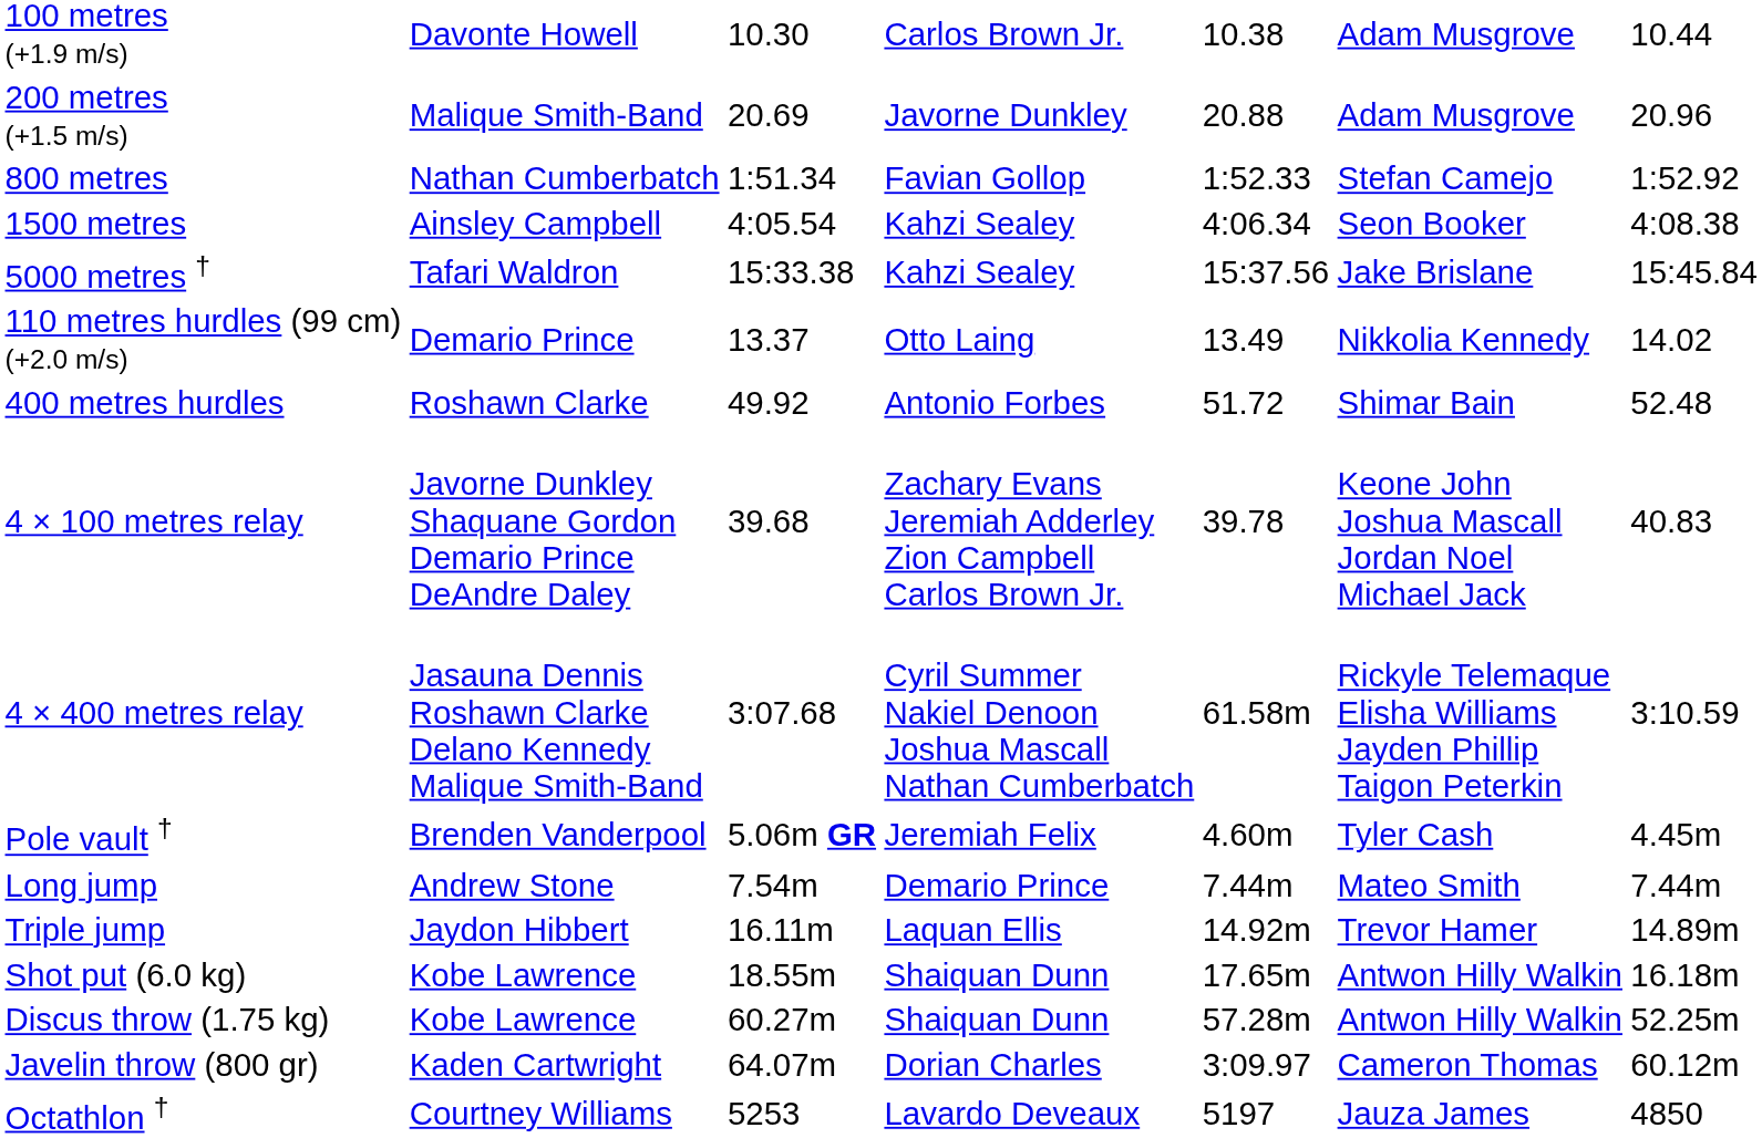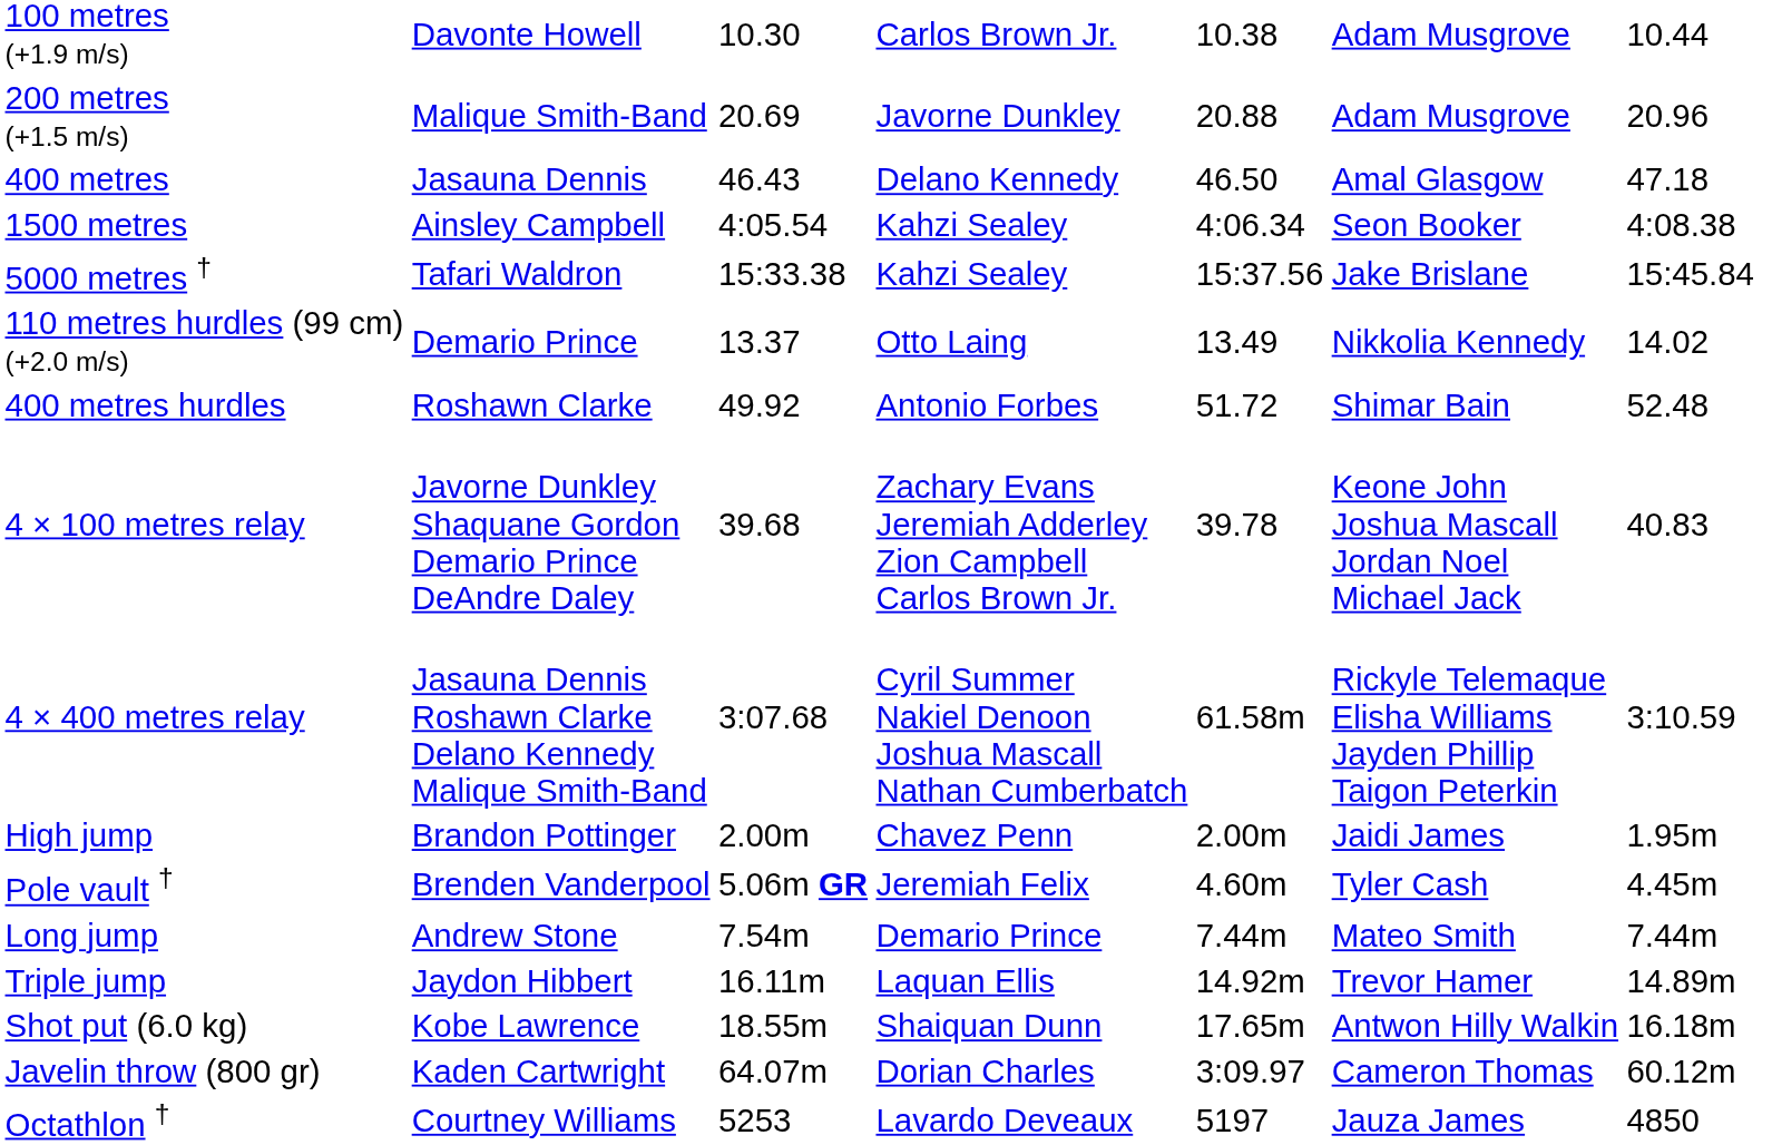+ row: 400 metres | Jasauna Dennis | 46.43 | Delano Kennedy | 46.50 | Amal Glasgow | 47.18
- row: 800 metres | Nathan Cumberbatch | 1:51.34 | Favian Gollop | 1:52.33 | Stefan Camejo | 1:52.92
+ row: High jump | Brandon Pottinger | 2.00m | Chavez Penn | 2.00m | Jaidi James | 1.95m
- row: Discus throw (1.75 kg) | Kobe Lawrence | 60.27m | Shaiquan Dunn | 57.28m | Antwon Hilly Walkin | 52.25m
